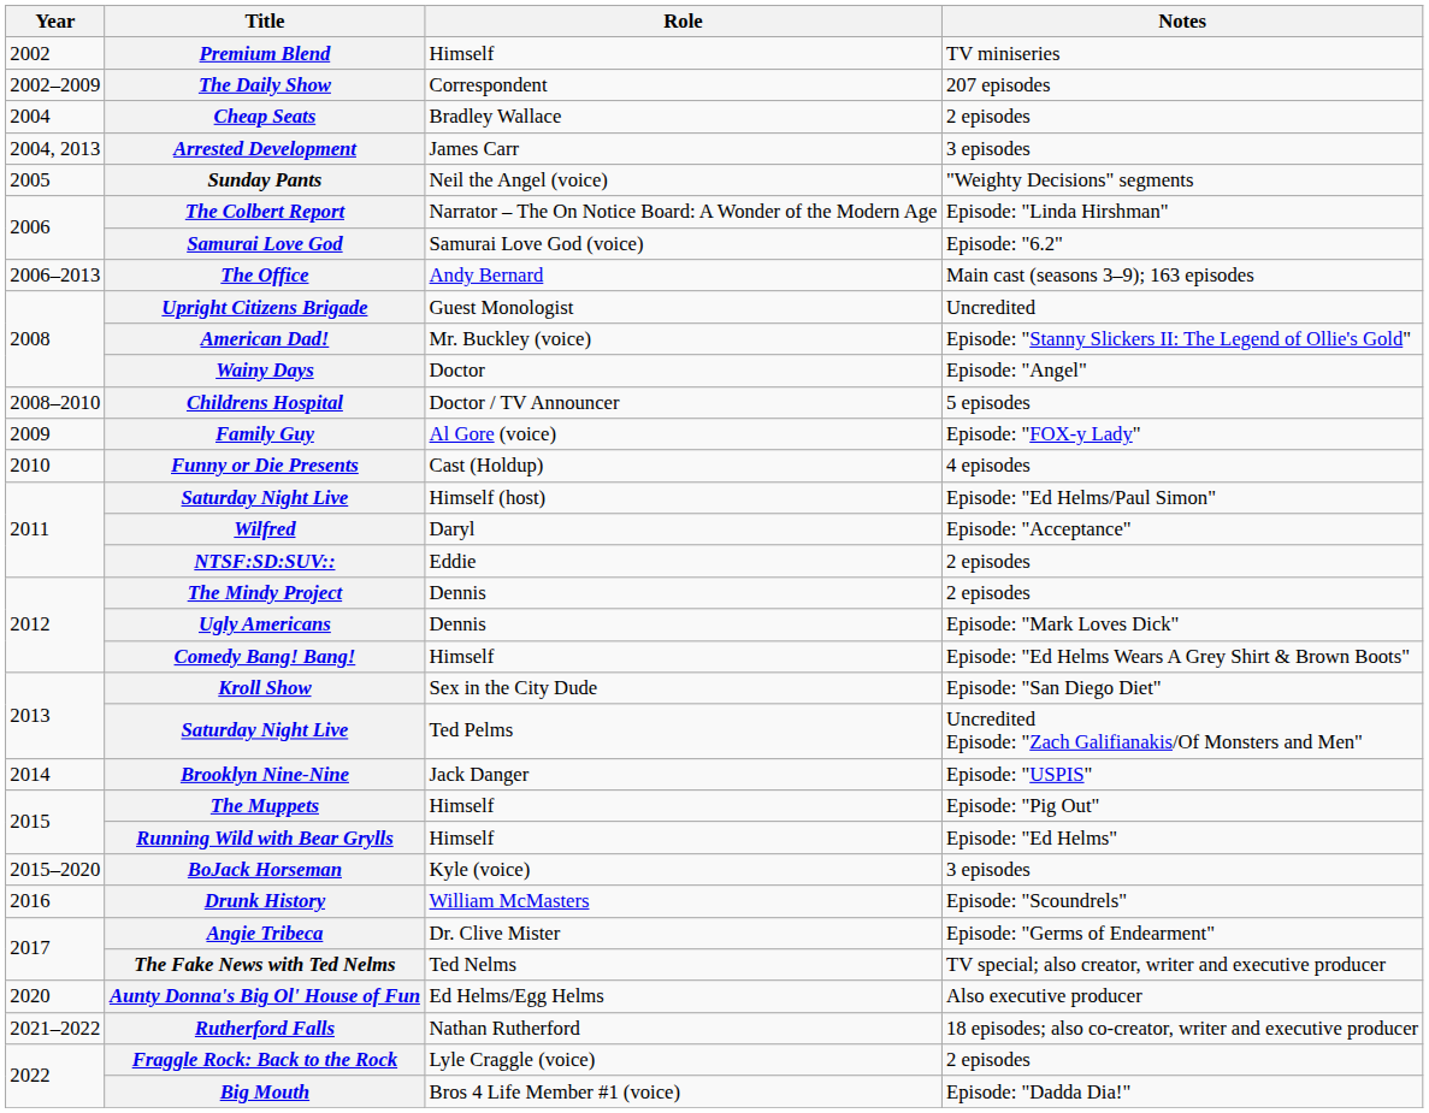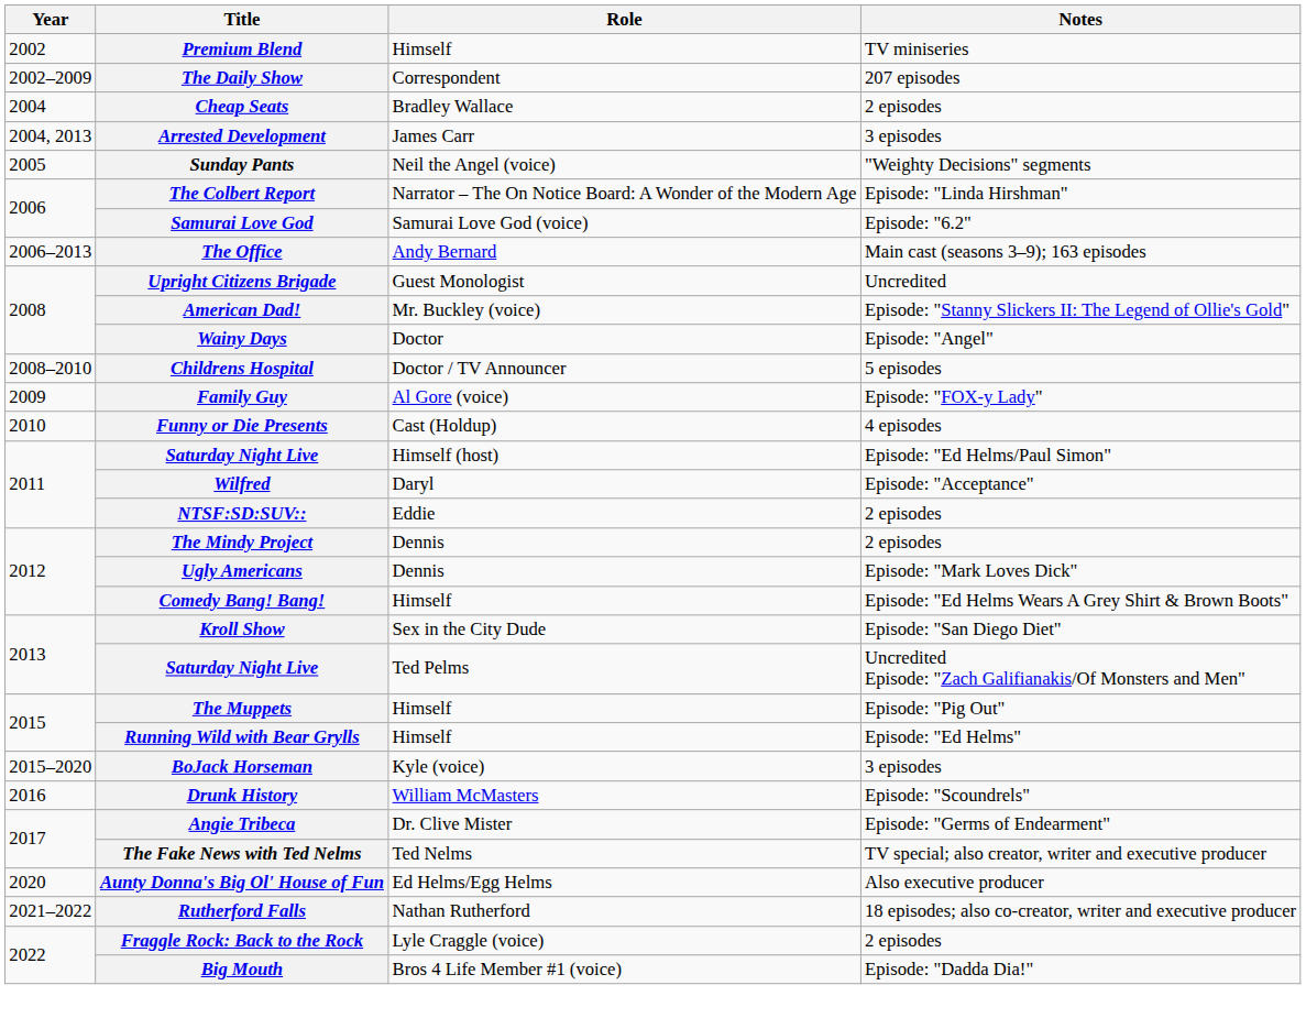- row: 2014 | Brooklyn Nine-Nine | Jack Danger | Episode: "USPIS"
